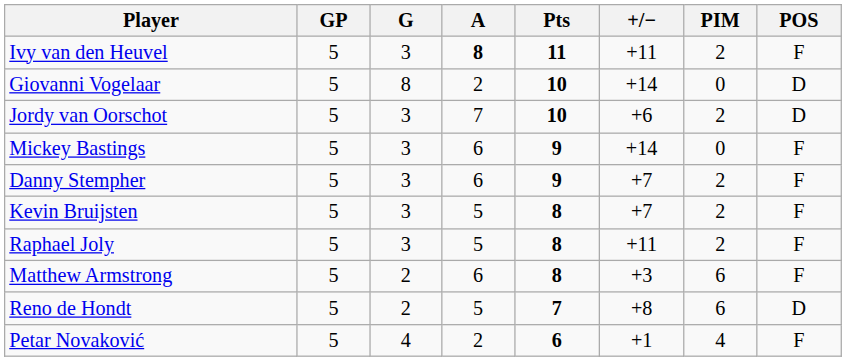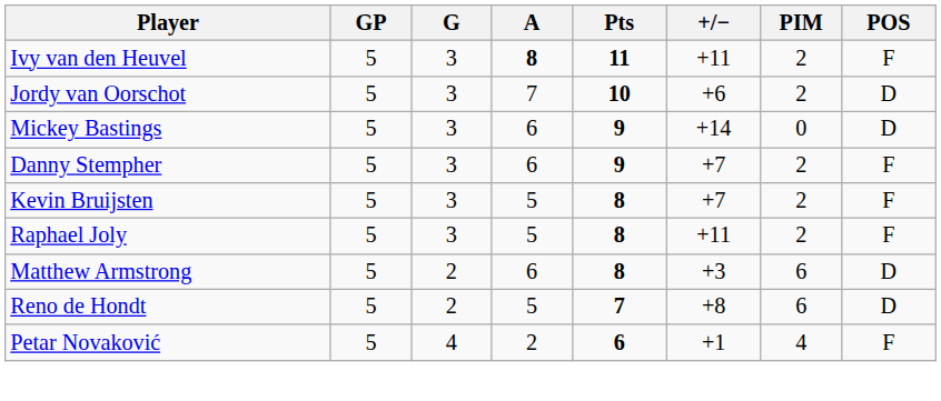- row: Giovanni Vogelaar | 5 | 8 | 2 | 10 | +14 | 0 | D
Mickey Bastings | POS: F -> D
Matthew Armstrong | POS: F -> D
